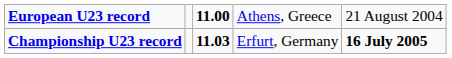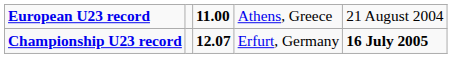Championship U23 record | column 3: 11.03 -> 12.07
